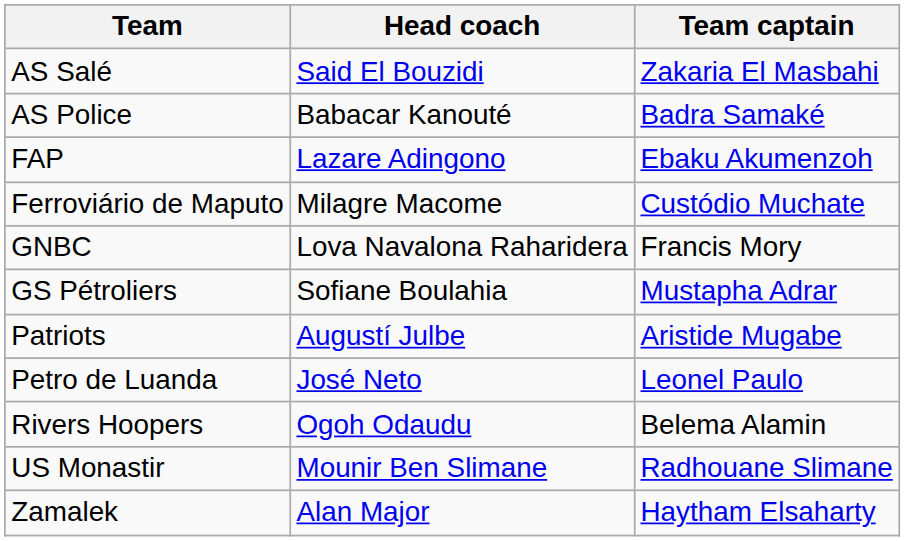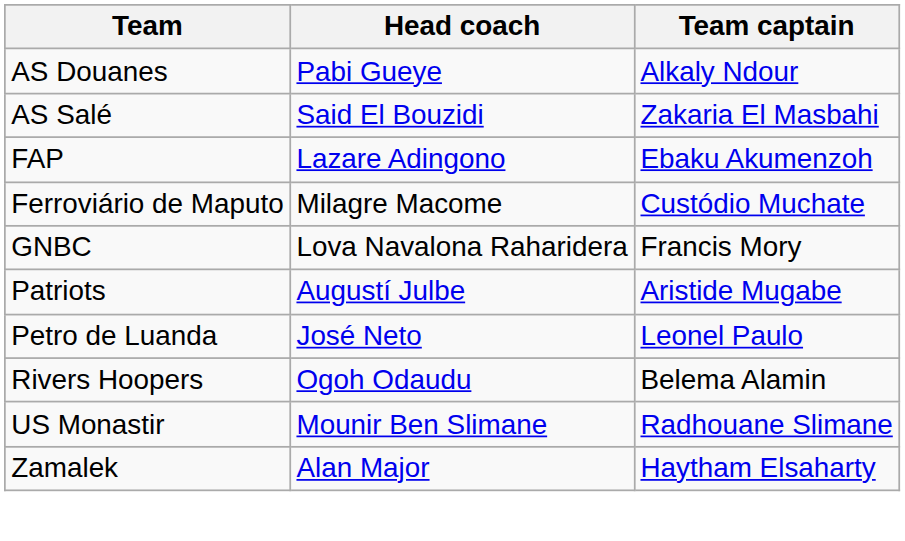+ row: AS Douanes | Pabi Gueye | Alkaly Ndour
- row: AS Police | Babacar Kanouté | Badra Samaké
- row: GS Pétroliers | Sofiane Boulahia | Mustapha Adrar
